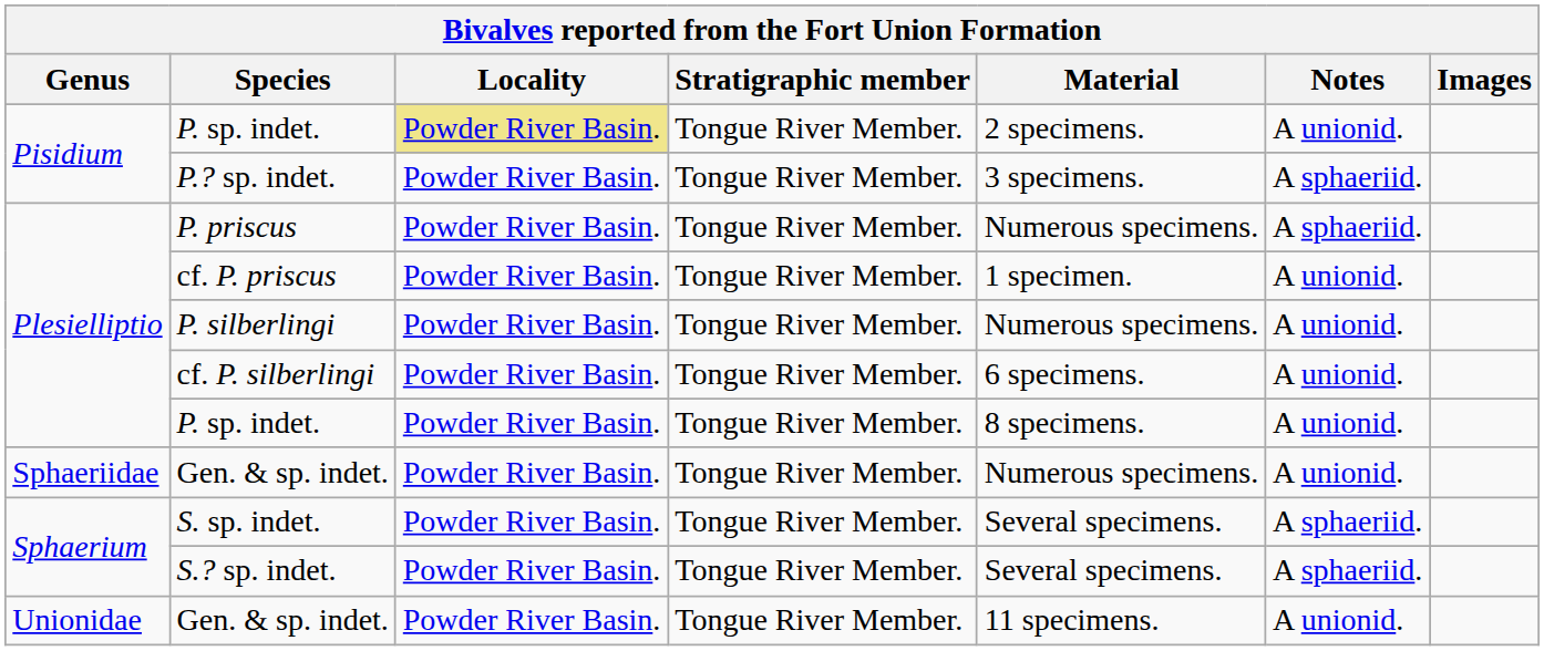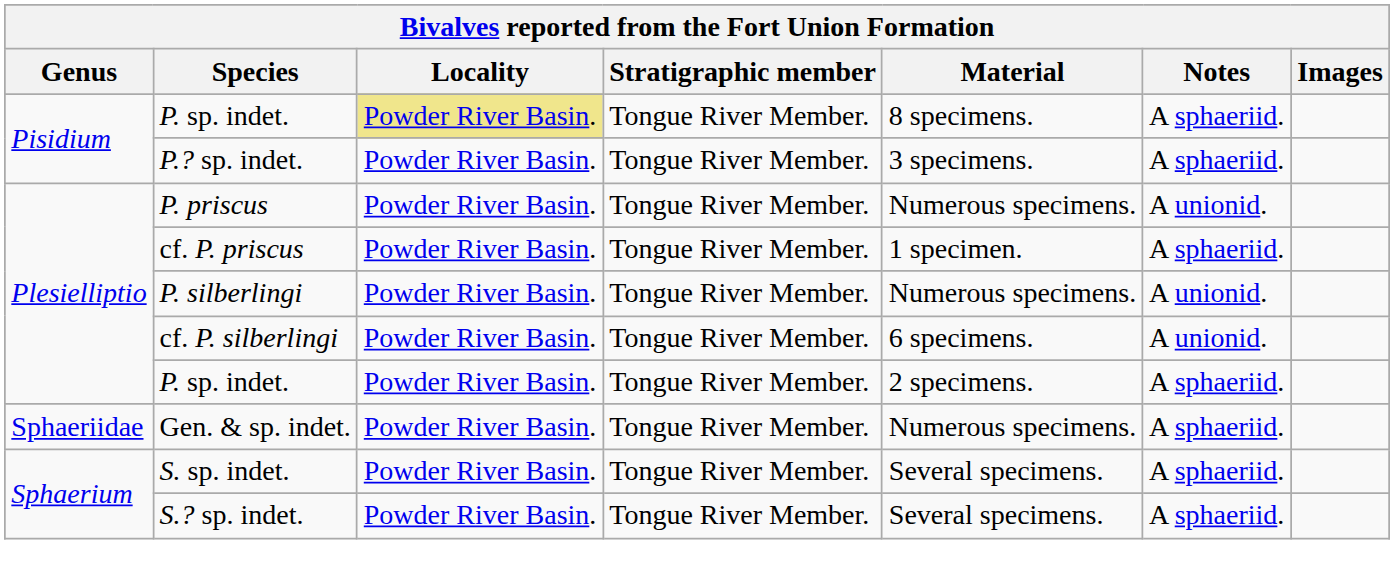Pisidium / P. sp. indet. | Material: 2 specimens. -> 8 specimens.
Pisidium / P. sp. indet. | Notes: A unionid. -> A sphaeriid.
P. priscus | Notes: A sphaeriid. -> A unionid.
cf. P. priscus | Notes: A unionid. -> A sphaeriid.
Plesielliptio / P. sp. indet. | Material: 8 specimens. -> 2 specimens.
Plesielliptio / P. sp. indet. | Notes: A unionid. -> A sphaeriid.
Sphaeriidae / Gen. & sp. indet. | Notes: A unionid. -> A sphaeriid.
- row: Unionidae | Gen. & sp. indet. | Powder River Basin. | Tongue River Member. | 11 specimens. | A unionid.
